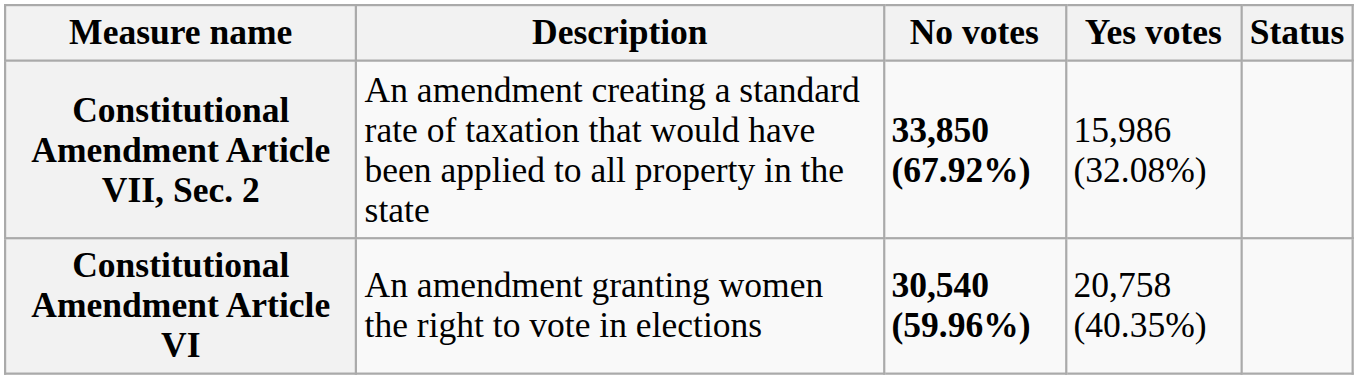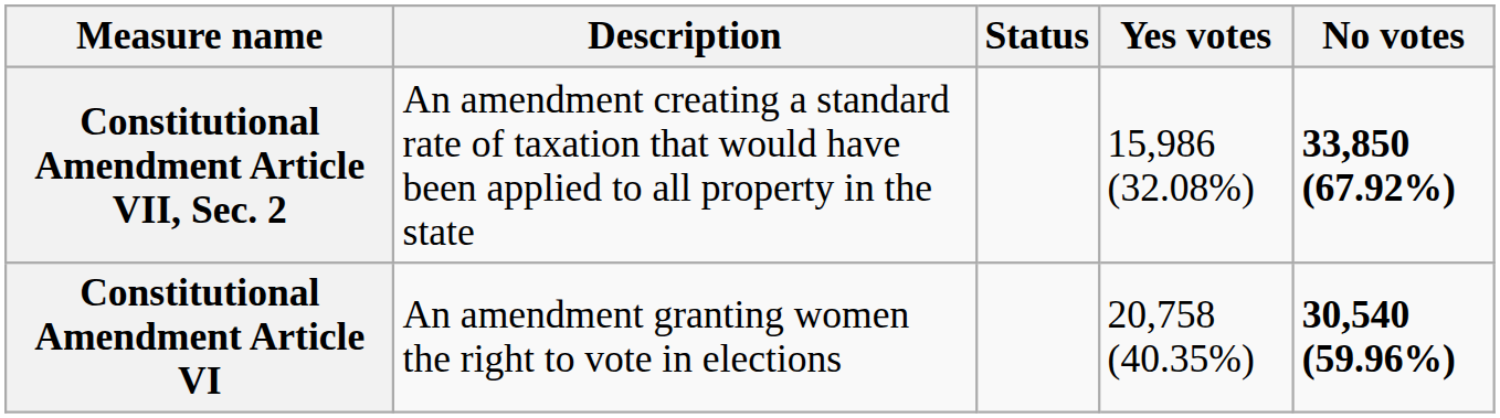columns swapped: Status <-> No votes
